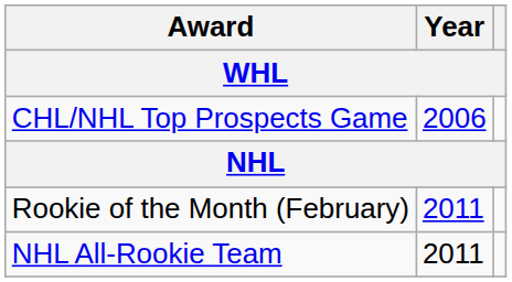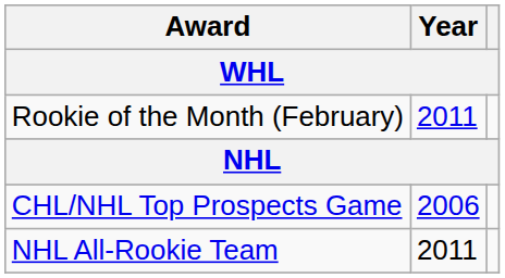rows swapped: CHL/NHL Top Prospects Game <-> Rookie of the Month (February)
